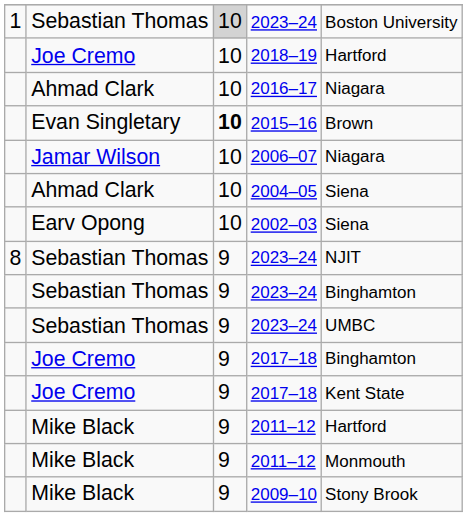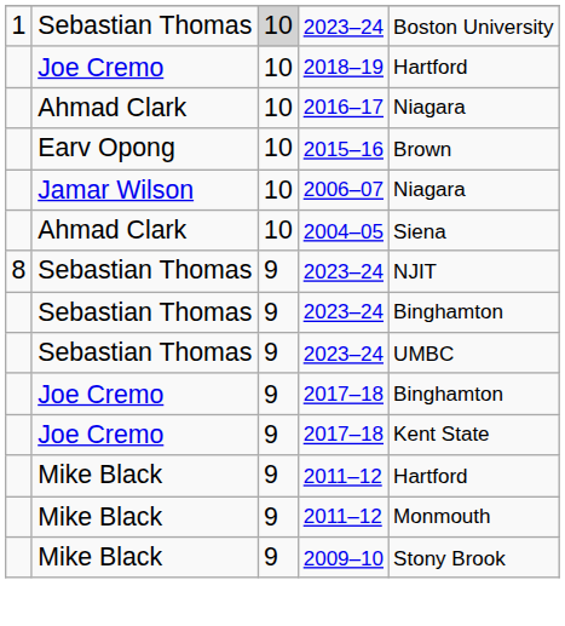2015–16 | column 2: Evan Singletary -> Earv Opong
2015–16 | column 3: bold -> normal
- row: Earv Opong | 10 | 2002–03 | Siena
